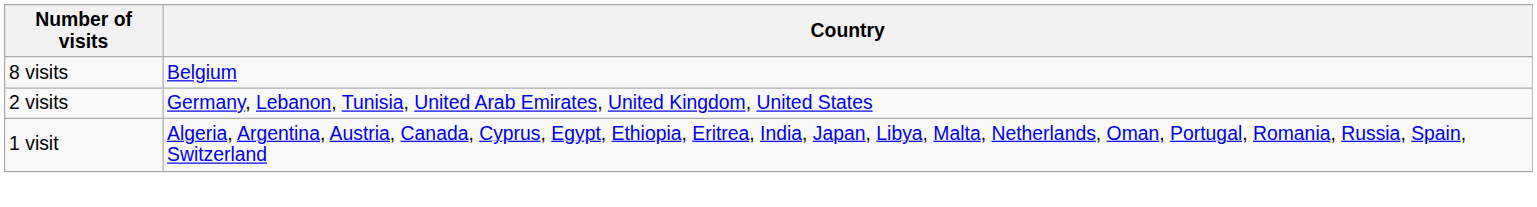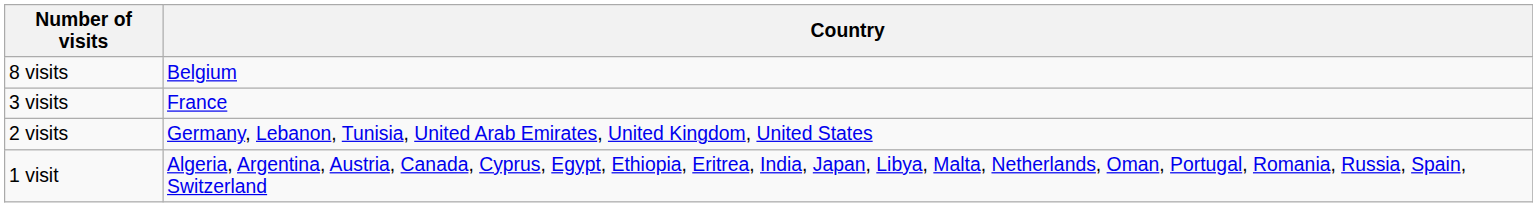+ row: 3 visits | France
